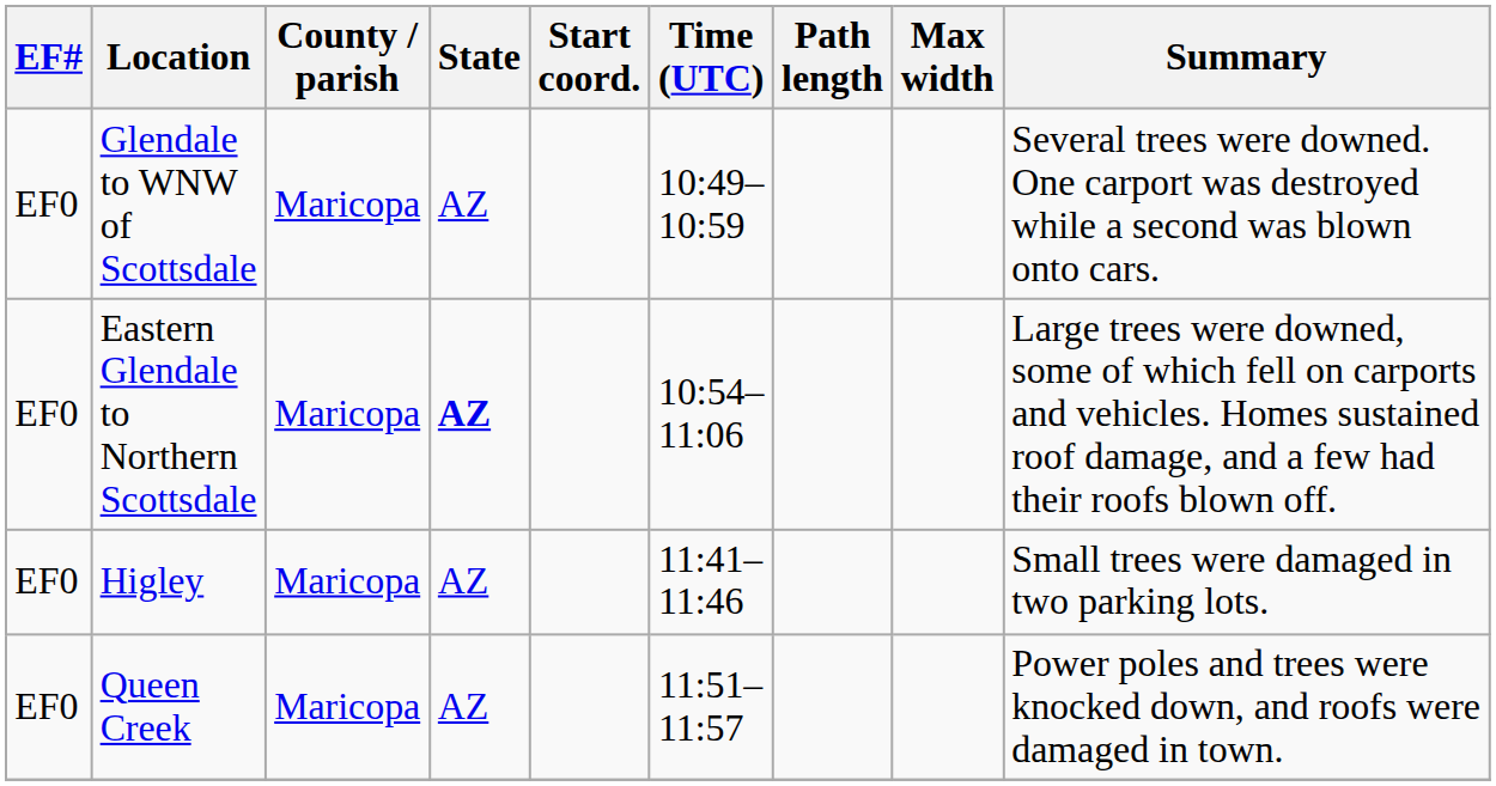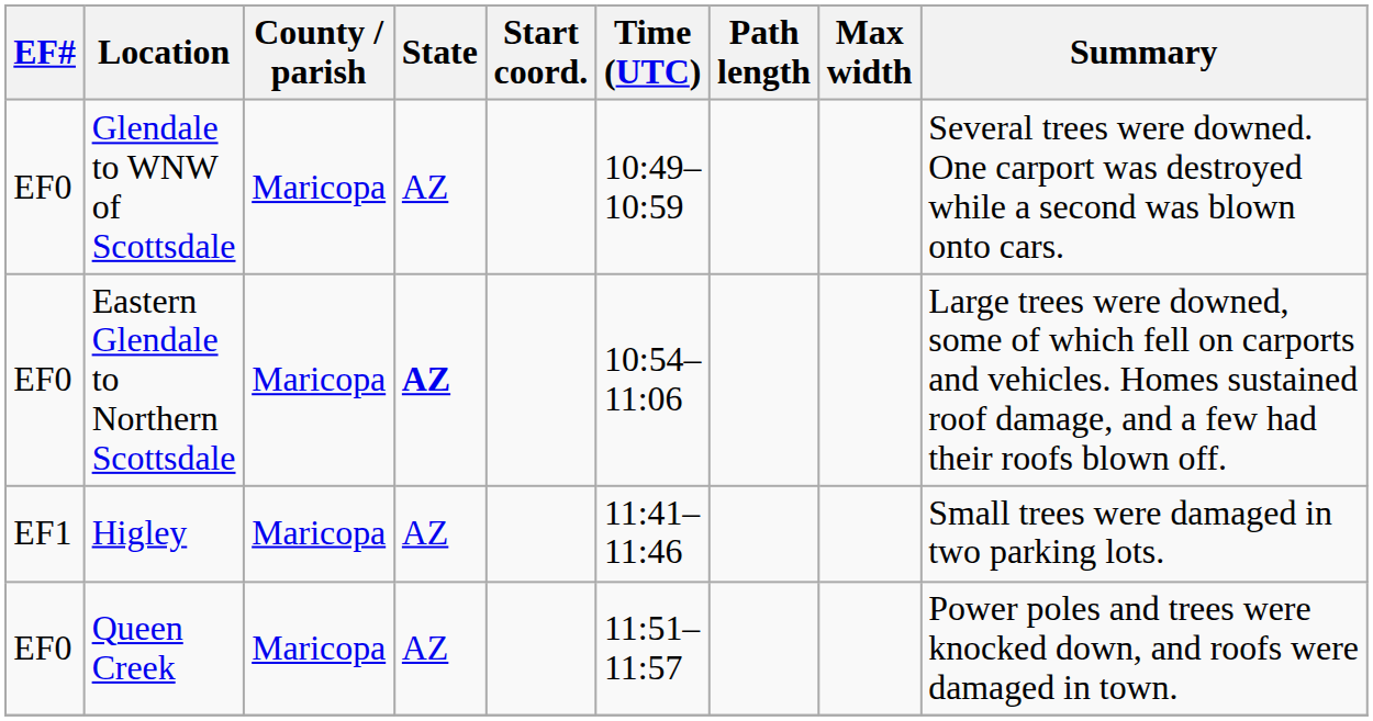Higley | EF#: EF0 -> EF1
